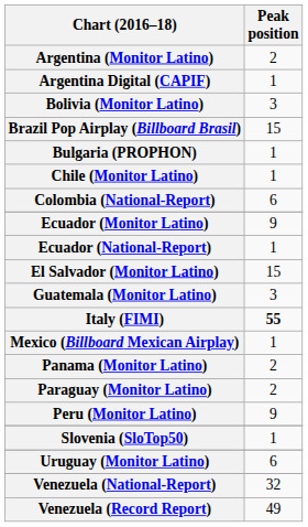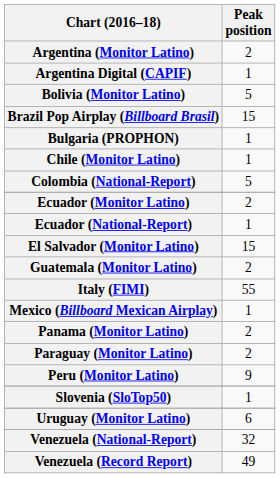Bolivia (Monitor Latino) | Peak position: 3 -> 5
Colombia (National-Report) | Peak position: 6 -> 5
Ecuador (Monitor Latino) | Peak position: 9 -> 2
Guatemala (Monitor Latino) | Peak position: 3 -> 2
Italy (FIMI) | Peak position: bold -> normal
